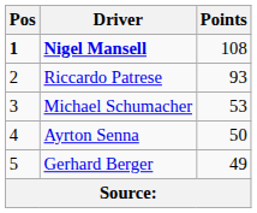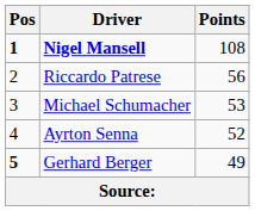Riccardo Patrese | Points: 93 -> 56
Ayrton Senna | Points: 50 -> 52
Gerhard Berger | Pos: normal -> bold
